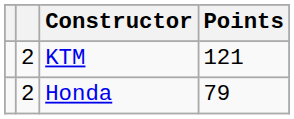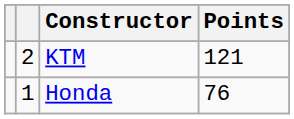Honda | column 2: 2 -> 1
Honda | Points: 79 -> 76
